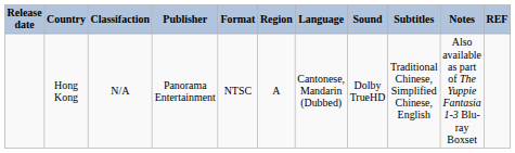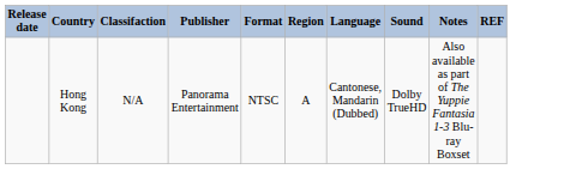- column: Subtitles | Traditional Chinese, Simplified Chinese, English
